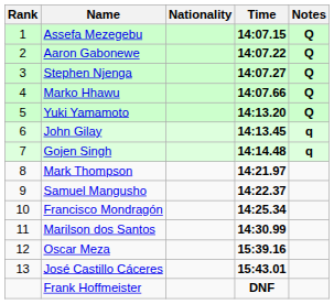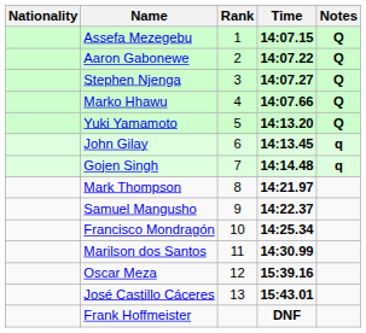columns swapped: Rank <-> Nationality
